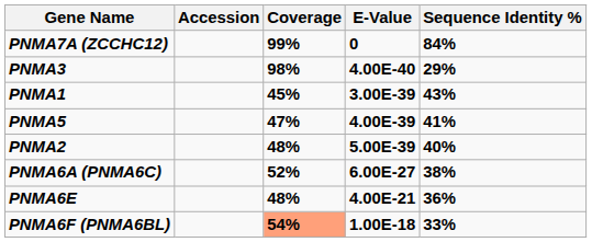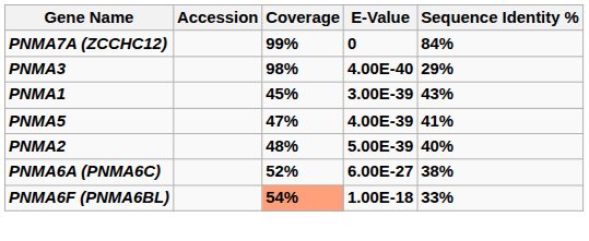- row: PNMA6E | 48% | 4.00E-21 | 36%
